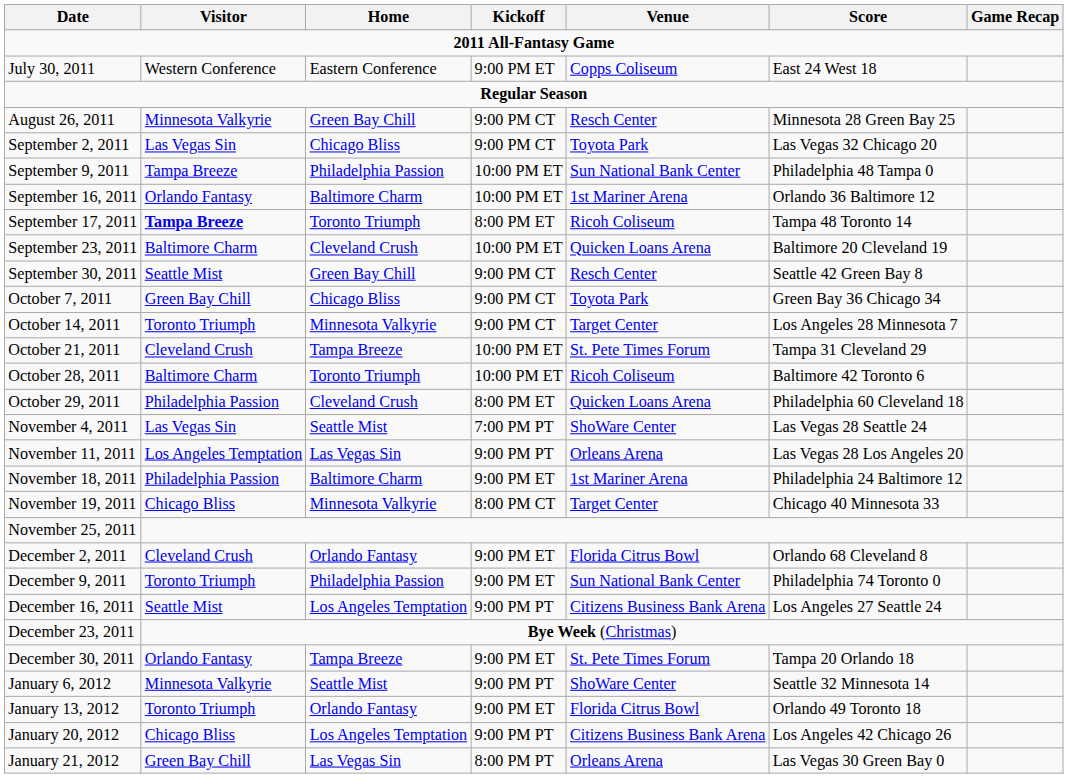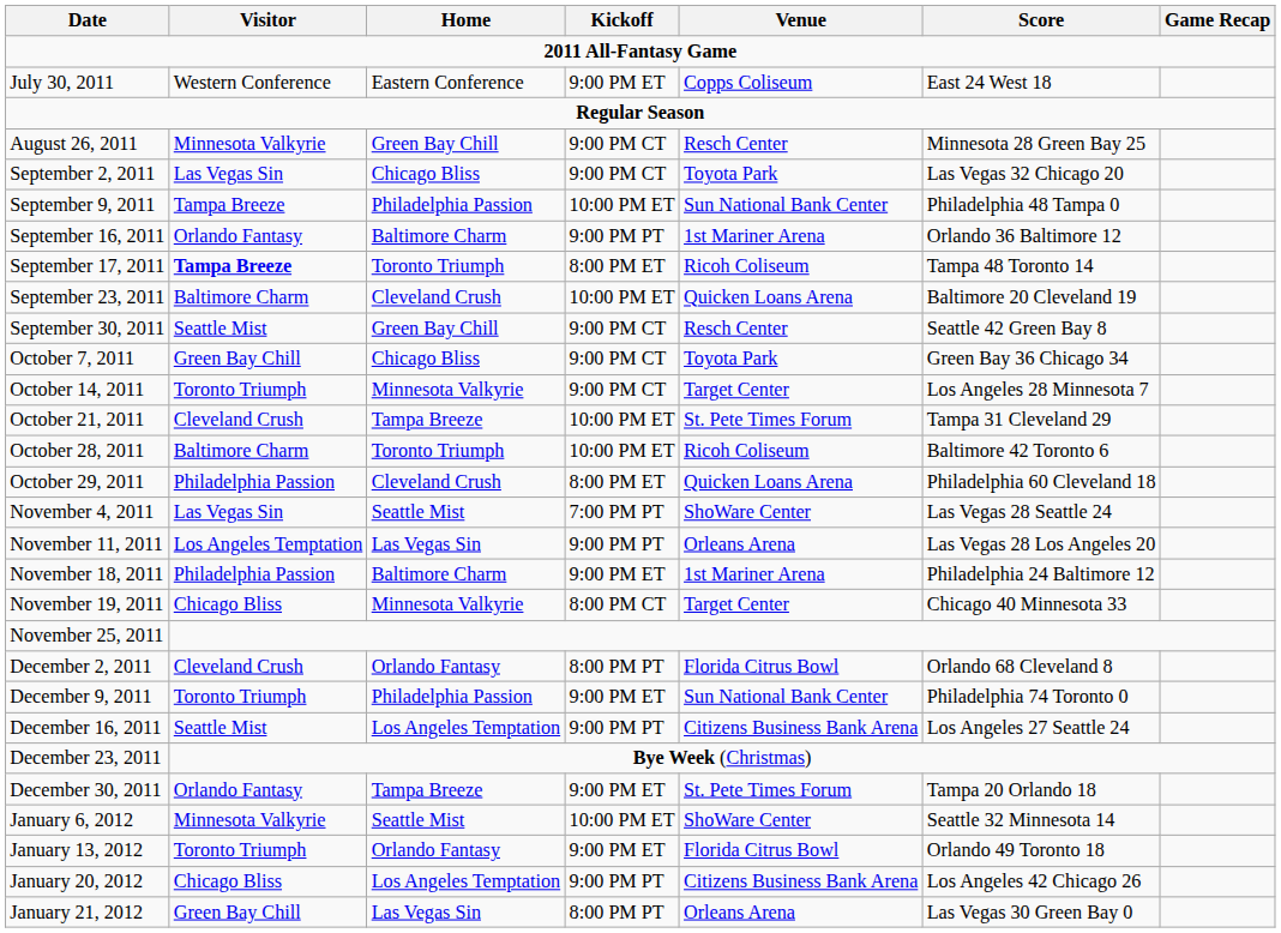September 16, 2011 | Kickoff: 10:00 PM ET -> 9:00 PM PT
December 2, 2011 | Kickoff: 9:00 PM ET -> 8:00 PM PT
January 6, 2012 | Kickoff: 9:00 PM PT -> 10:00 PM ET
